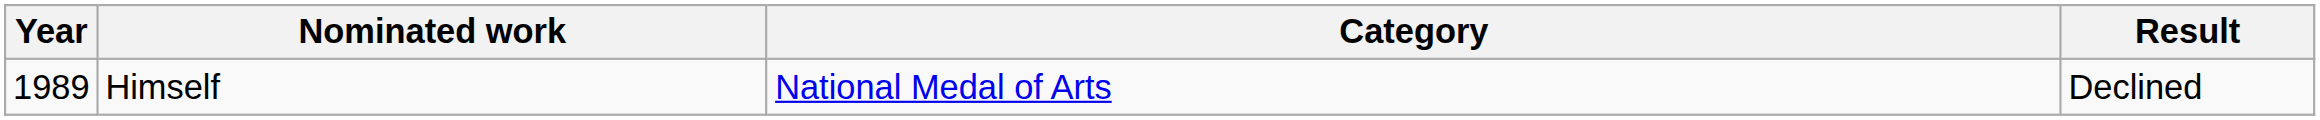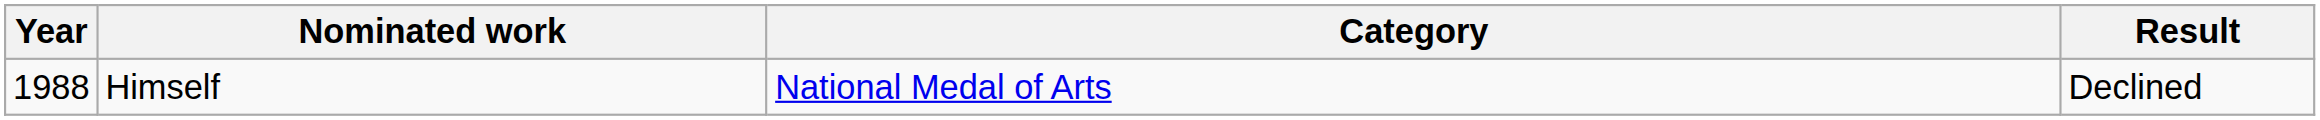Himself | Year: 1989 -> 1988
